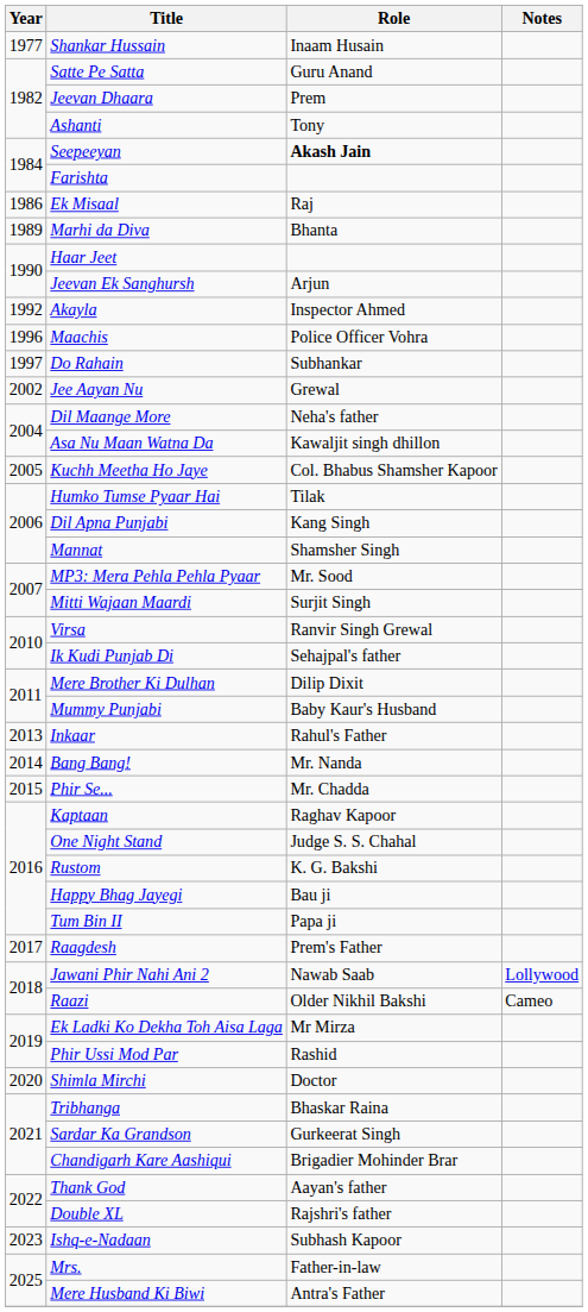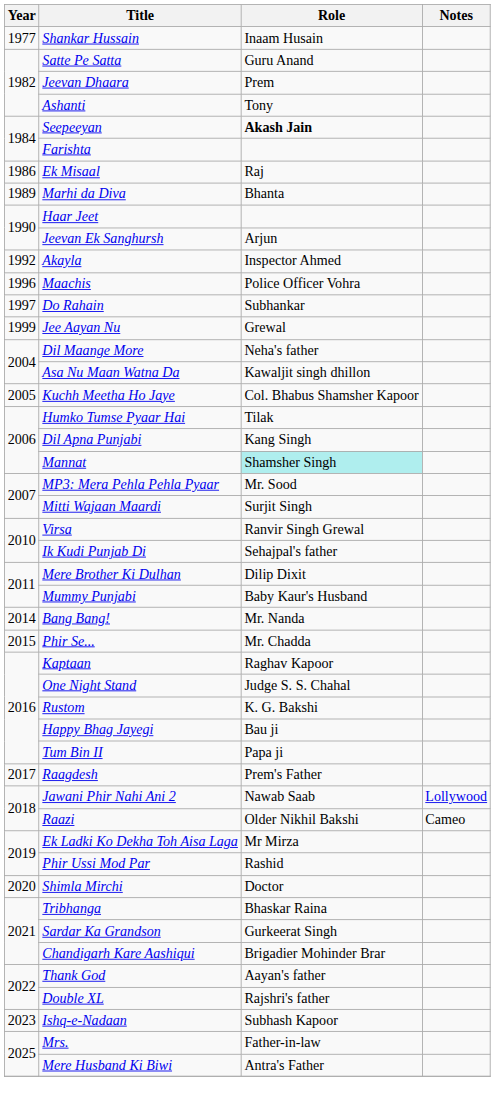Jee Aayan Nu | Year: 2002 -> 1999
Mannat | Role: no background -> paleturquoise background
- row: 2013 | Inkaar | Rahul's Father
